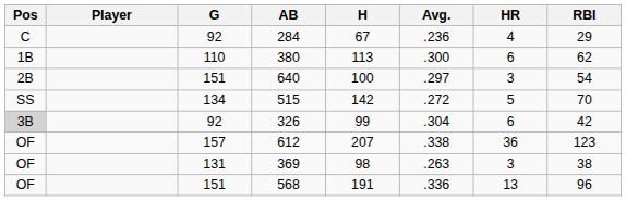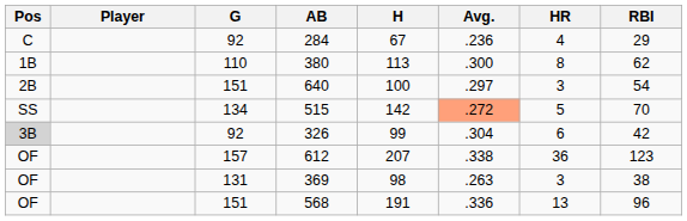380 | HR: 6 -> 8
515 | Avg.: no background -> lightsalmon background
